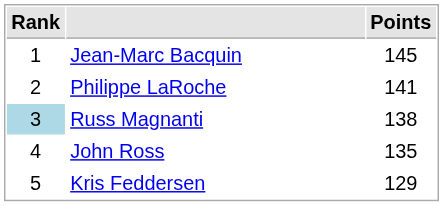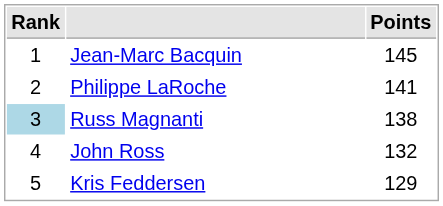John Ross | Points: 135 -> 132
